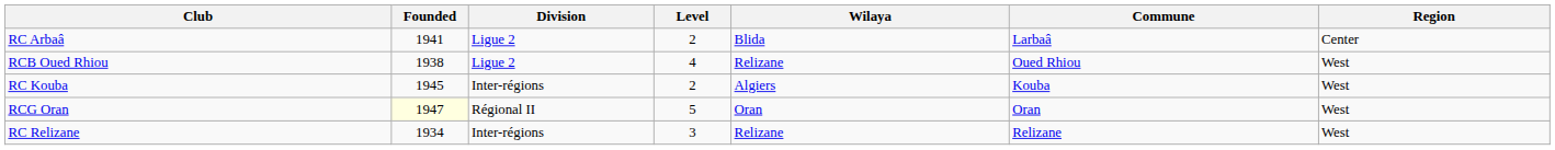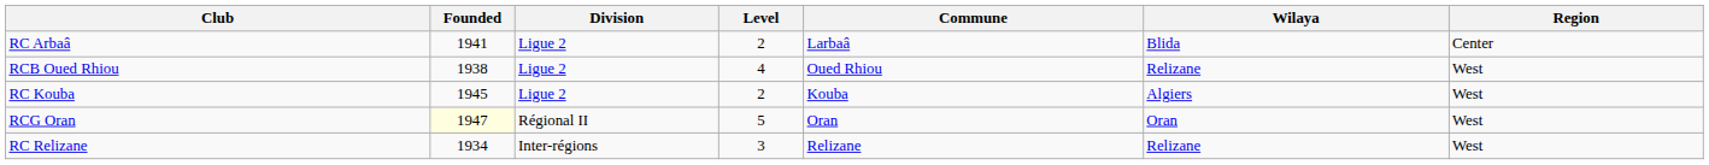columns swapped: Commune <-> Wilaya
RC Kouba | Division: Inter-régions -> Ligue 2
